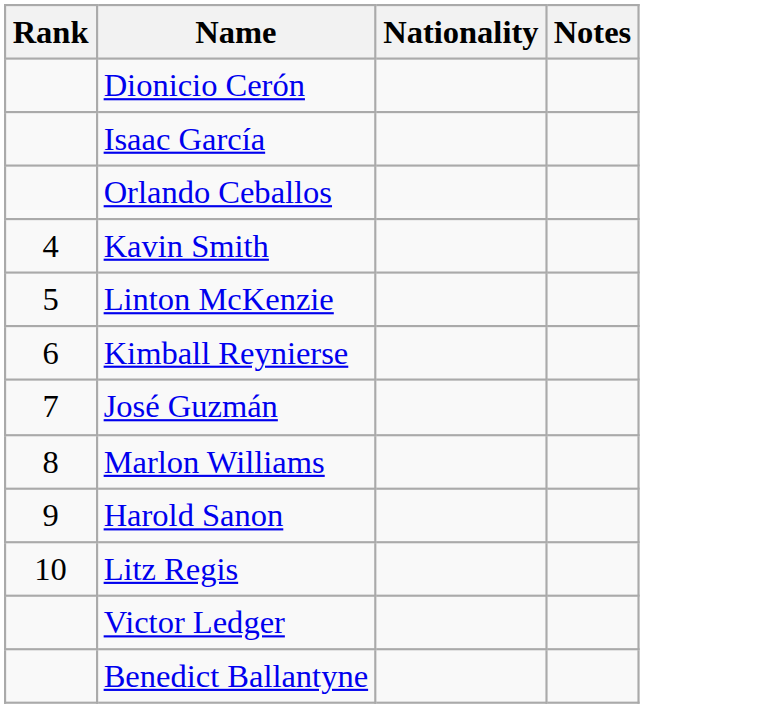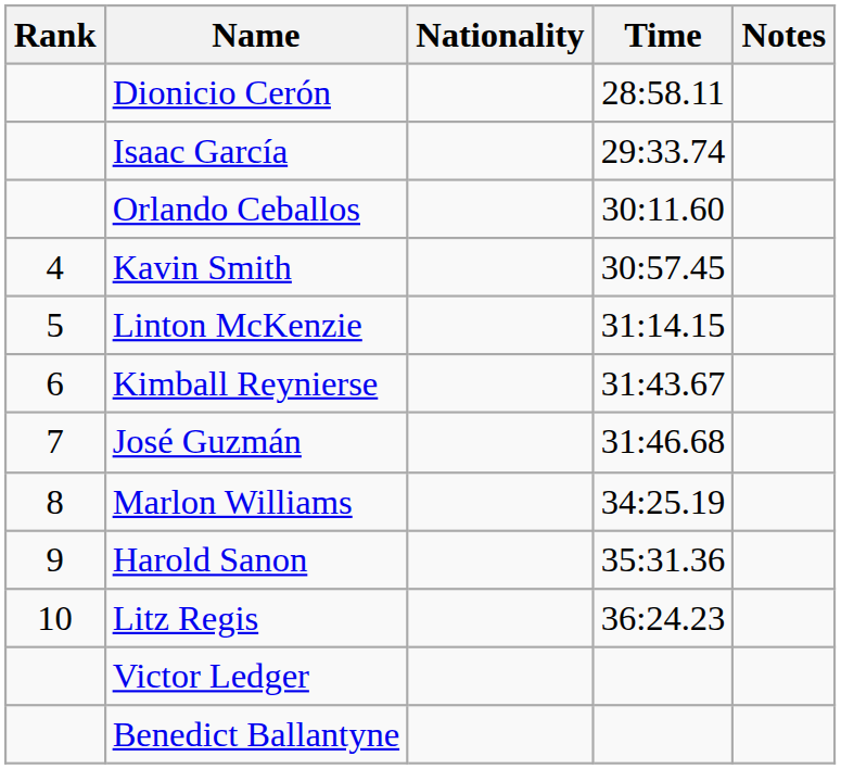+ column: Time | 28:58.11 | 29:33.74 | 30:11.60 | 30:57.45 | 31:14.15 | 31:43.67 | 31:46.68 | 34:25.19 | 35:31.36 | 36:24.23
